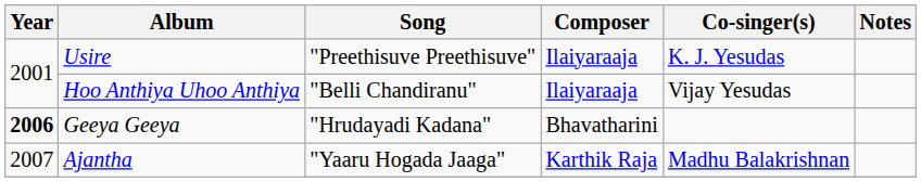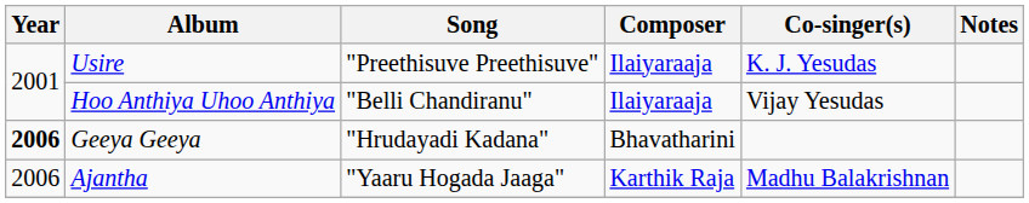Ajantha / "Yaaru Hogada Jaaga" | Year: 2007 -> 2006
